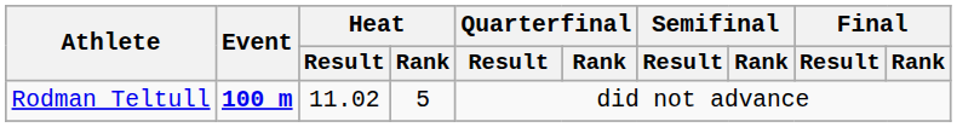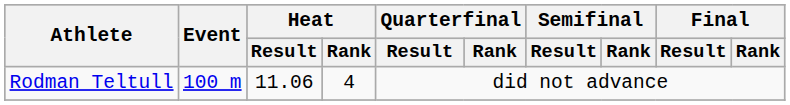Rodman Teltull | Event: bold -> normal
Rodman Teltull | Heat / Result: 11.02 -> 11.06
Rodman Teltull | Heat / Rank: 5 -> 4
